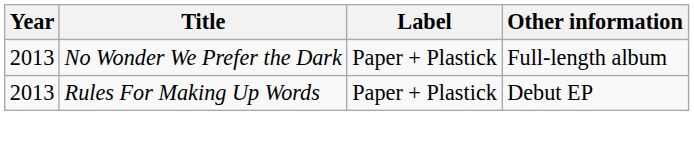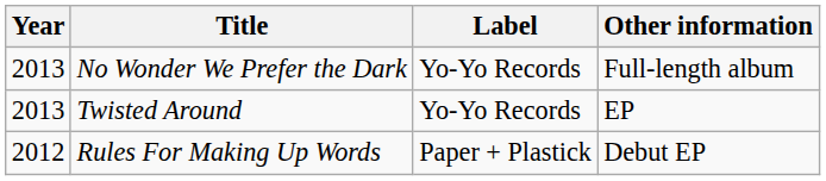No Wonder We Prefer the Dark | Label: Paper + Plastick -> Yo-Yo Records
+ row: 2013 | Twisted Around | Yo-Yo Records | EP
Rules For Making Up Words | Year: 2013 -> 2012
